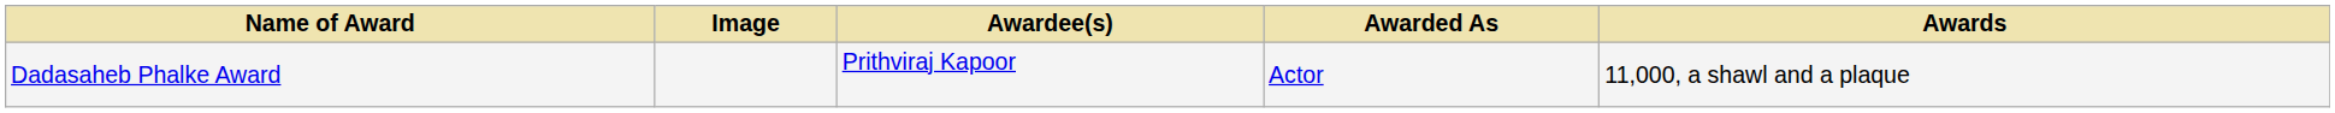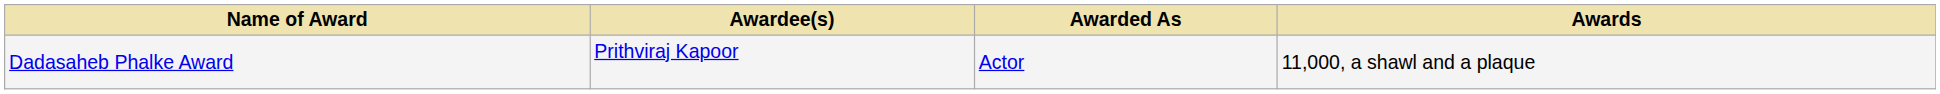- column: Image
